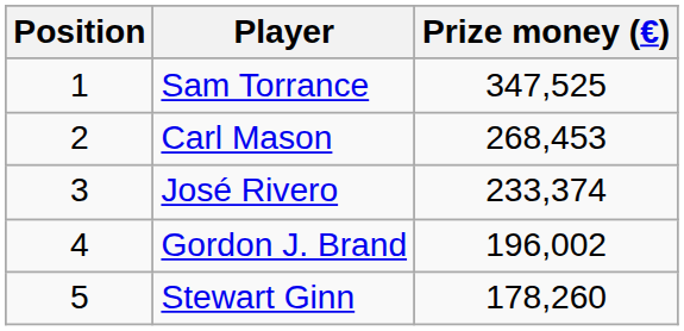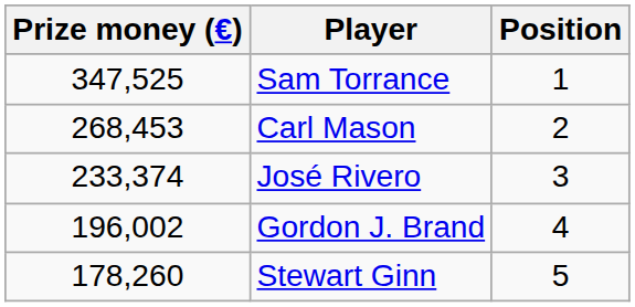columns swapped: Position <-> Prize money (€)
